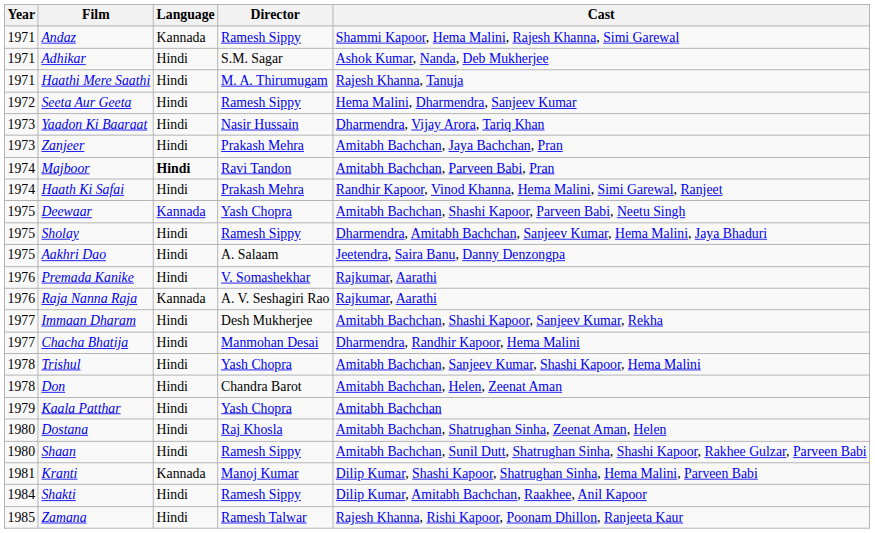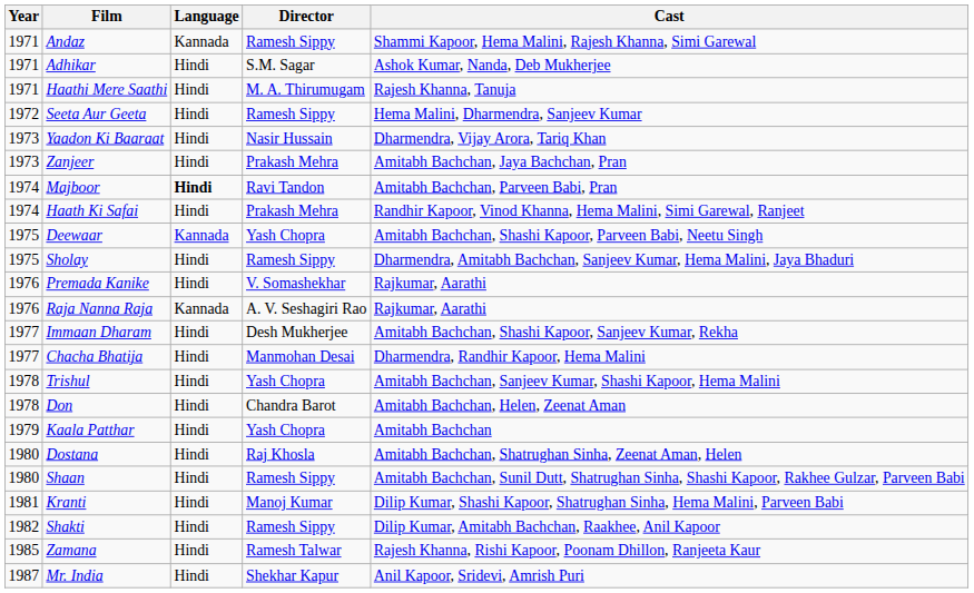- row: 1975 | Aakhri Dao | Hindi | A. Salaam | Jeetendra, Saira Banu, Danny Denzongpa
Kranti | Language: Kannada -> Hindi
Shakti | Year: 1984 -> 1982
+ row: 1987 | Mr. India | Hindi | Shekhar Kapur | Anil Kapoor, Sridevi, Amrish Puri
